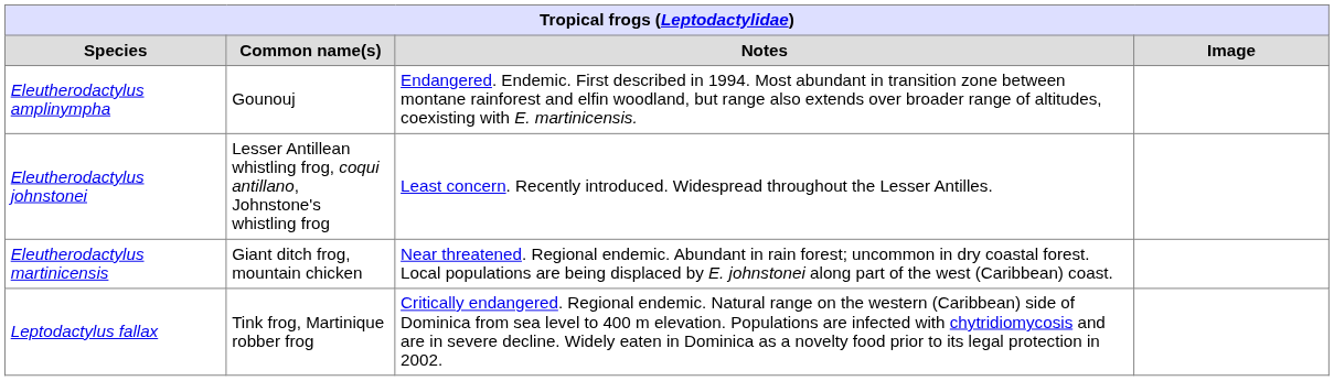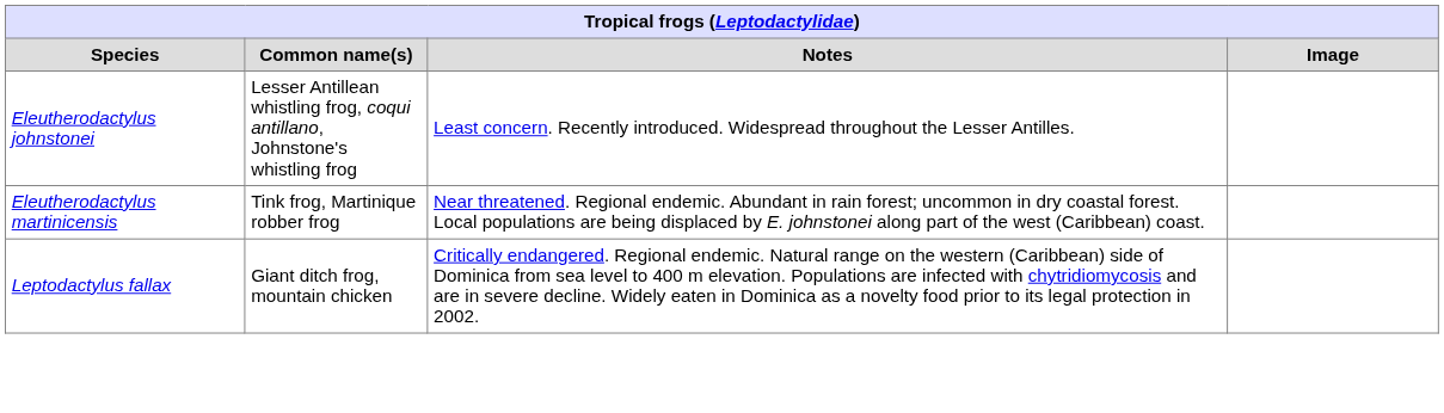- row: Eleutherodactylus amplinympha | Gounouj | Endangered. Endemic. First described in 1994. Most abundant in transition zone between montane rainforest and elfin woodland, but range also extends over broader range of altitudes, coexisting with E. martinicensis.
Eleutherodactylus martinicensis | Common name(s): Giant ditch frog, mountain chicken -> Tink frog, Martinique robber frog
Leptodactylus fallax | Common name(s): Tink frog, Martinique robber frog -> Giant ditch frog, mountain chicken
